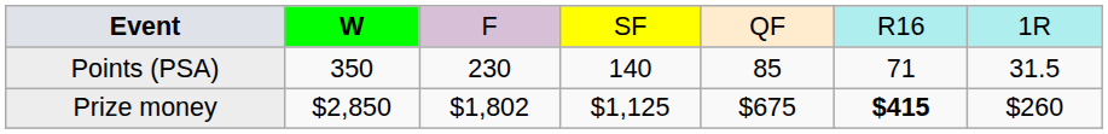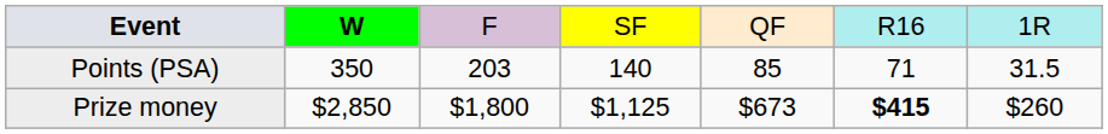Points (PSA) | column 3: 230 -> 203
Prize money | column 3: $1,802 -> $1,800
Prize money | column 5: $675 -> $673
